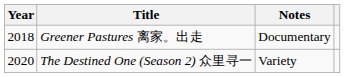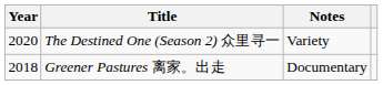rows swapped: Greener Pastures 离家。出走 <-> The Destined One (Season 2) 众里寻一
